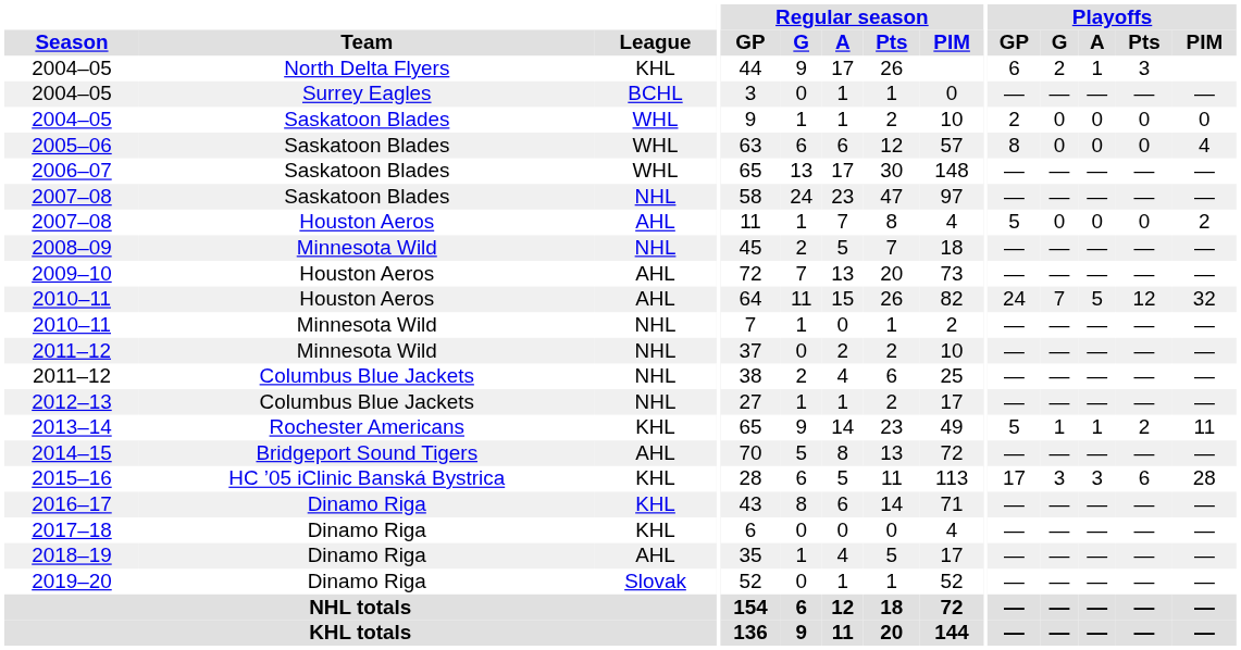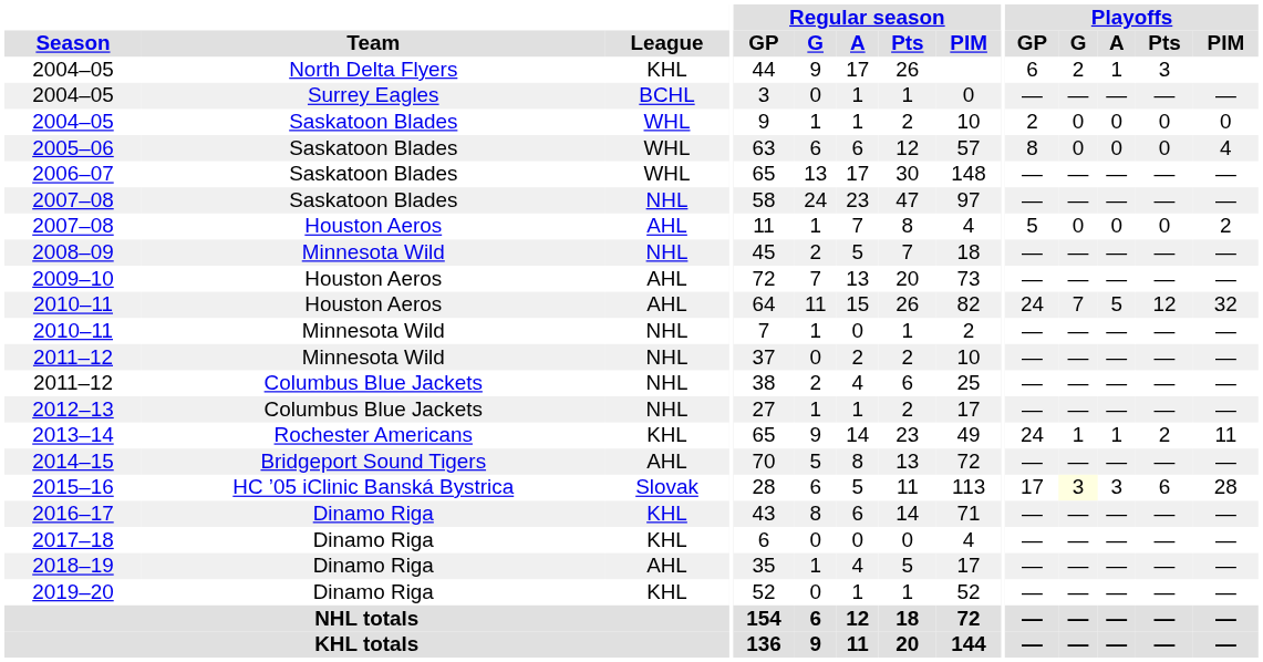2013–14 | Playoffs / GP: 5 -> 24
2015–16 | League: KHL -> Slovak
2015–16 | Playoffs / G: no background -> lightyellow background
2019–20 | League: Slovak -> KHL
